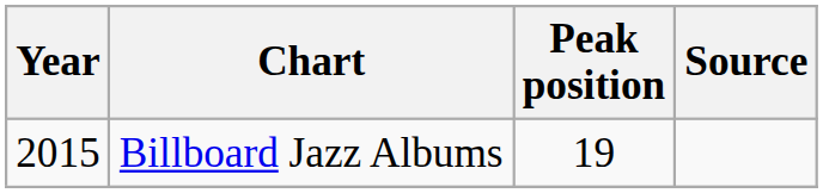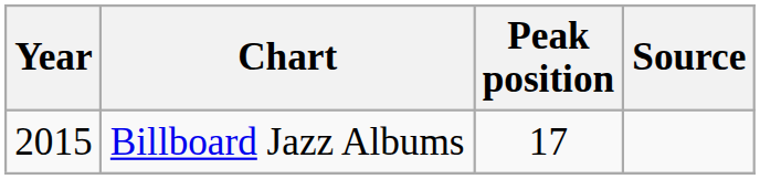Billboard Jazz Albums | Peak position: 19 -> 17
